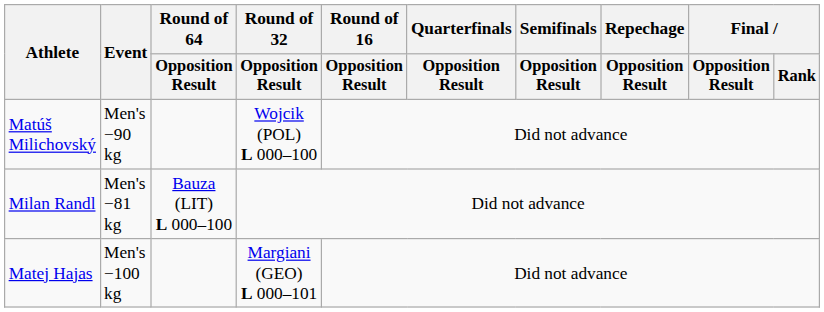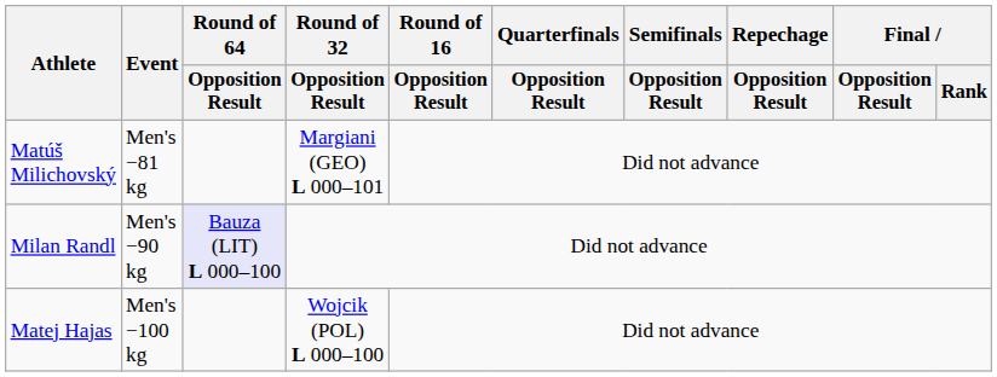Matúš Milichovský | Event: Men's −90 kg -> Men's −81 kg
Matúš Milichovský | Round of 32 / Opposition Result: Wojcik (POL) L 000–100 -> Margiani (GEO) L 000–101
Milan Randl | Event: Men's −81 kg -> Men's −90 kg
Milan Randl | Round of 64 / Opposition Result: no background -> lavender background
Matej Hajas | Round of 32 / Opposition Result: Margiani (GEO) L 000–101 -> Wojcik (POL) L 000–100
